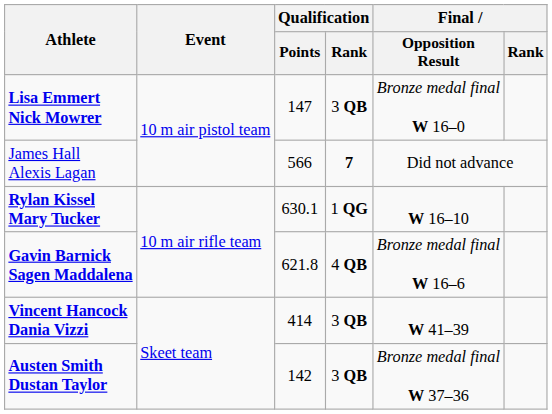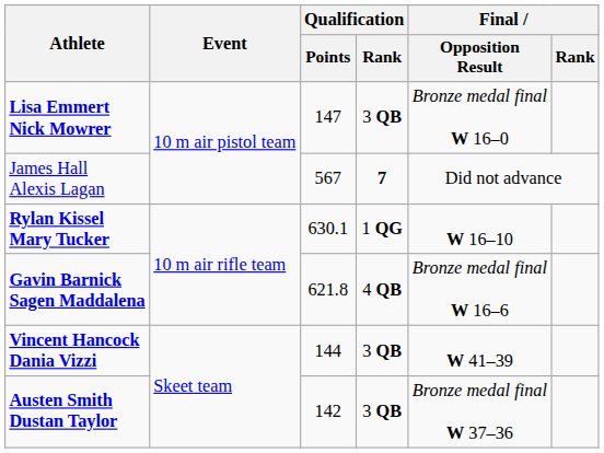James Hall Alexis Lagan | Qualification / Points: 566 -> 567
Vincent Hancock Dania Vizzi | Qualification / Points: 414 -> 144
